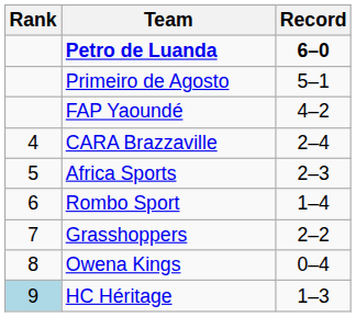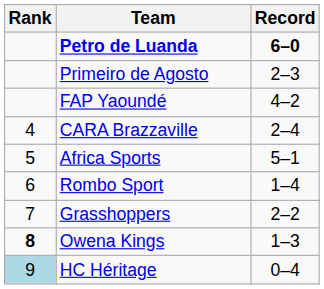Primeiro de Agosto | Record: 5–1 -> 2–3
Africa Sports | Record: 2–3 -> 5–1
Owena Kings | Rank: normal -> bold
Owena Kings | Record: 0–4 -> 1–3
HC Héritage | Record: 1–3 -> 0–4
